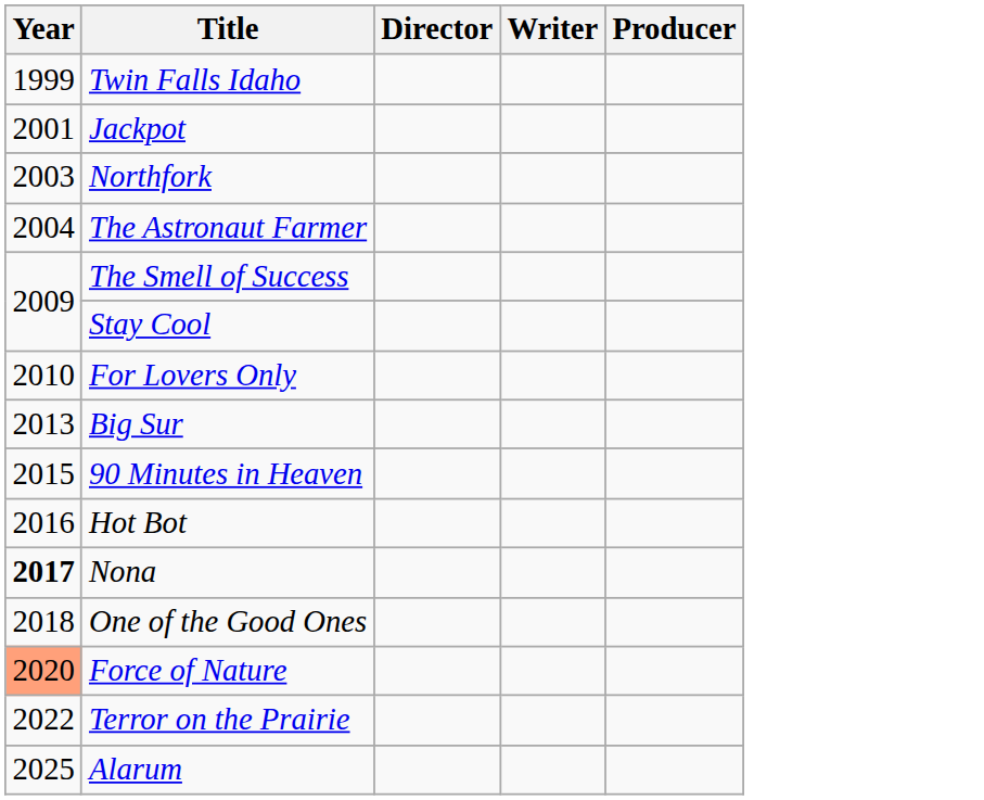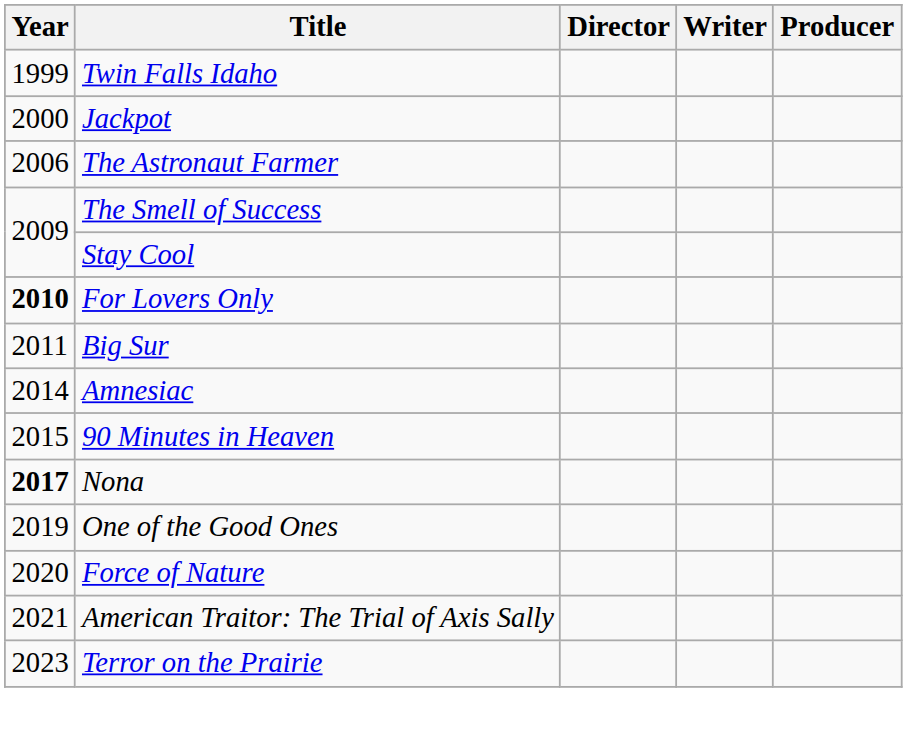Jackpot | Year: 2001 -> 2000
- row: 2003 | Northfork
The Astronaut Farmer | Year: 2004 -> 2006
For Lovers Only | Year: normal -> bold
Big Sur | Year: 2013 -> 2011
+ row: 2014 | Amnesiac
- row: 2016 | Hot Bot
One of the Good Ones | Year: 2018 -> 2019
Force of Nature | Year: lightsalmon background -> no background
+ row: 2021 | American Traitor: The Trial of Axis Sally
Terror on the Prairie | Year: 2022 -> 2023
- row: 2025 | Alarum
